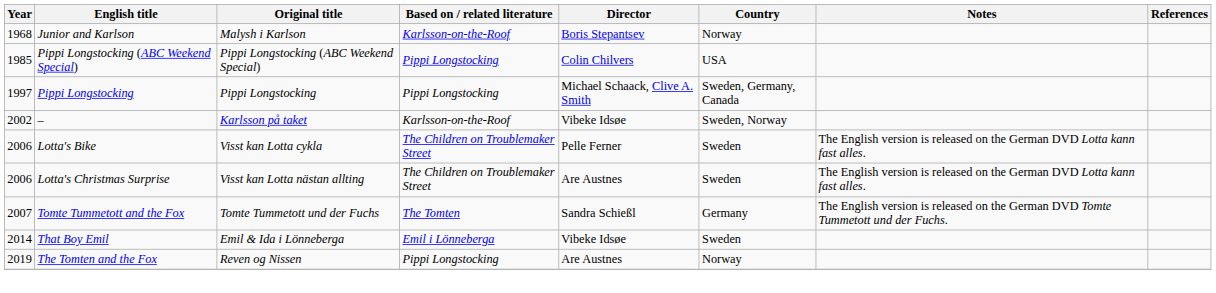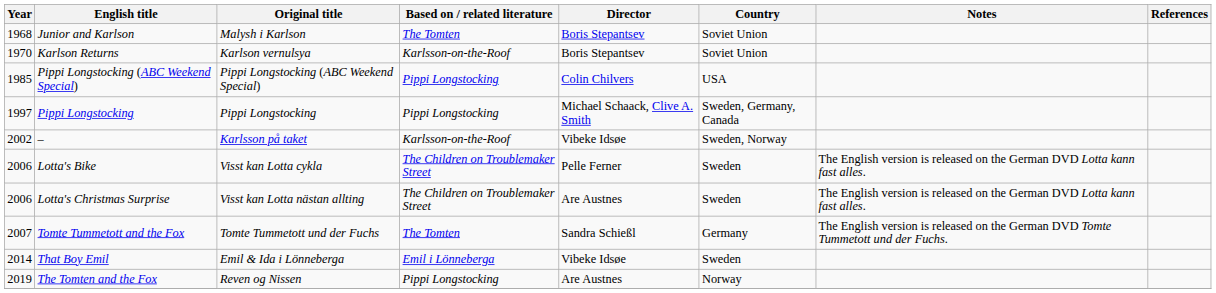Junior and Karlson | Based on / related literature: Karlsson-on-the-Roof -> The Tomten
Junior and Karlson | Country: Norway -> Soviet Union
+ row: 1970 | Karlson Returns | Karlson vernulsya | Karlsson-on-the-Roof | Boris Stepantsev | Soviet Union
